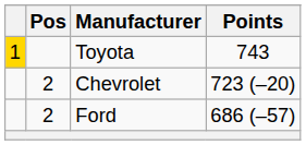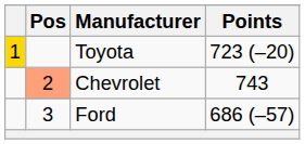Toyota | Points: 743 -> 723 (–20)
Chevrolet | Pos: no background -> lightsalmon background
Chevrolet | Points: 723 (–20) -> 743
Ford | Pos: 2 -> 3
